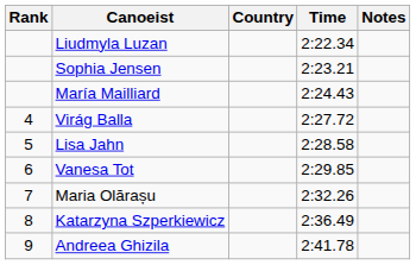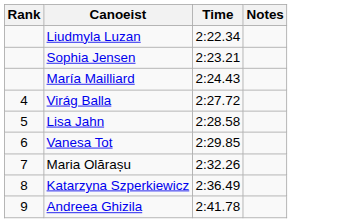- column: Country
